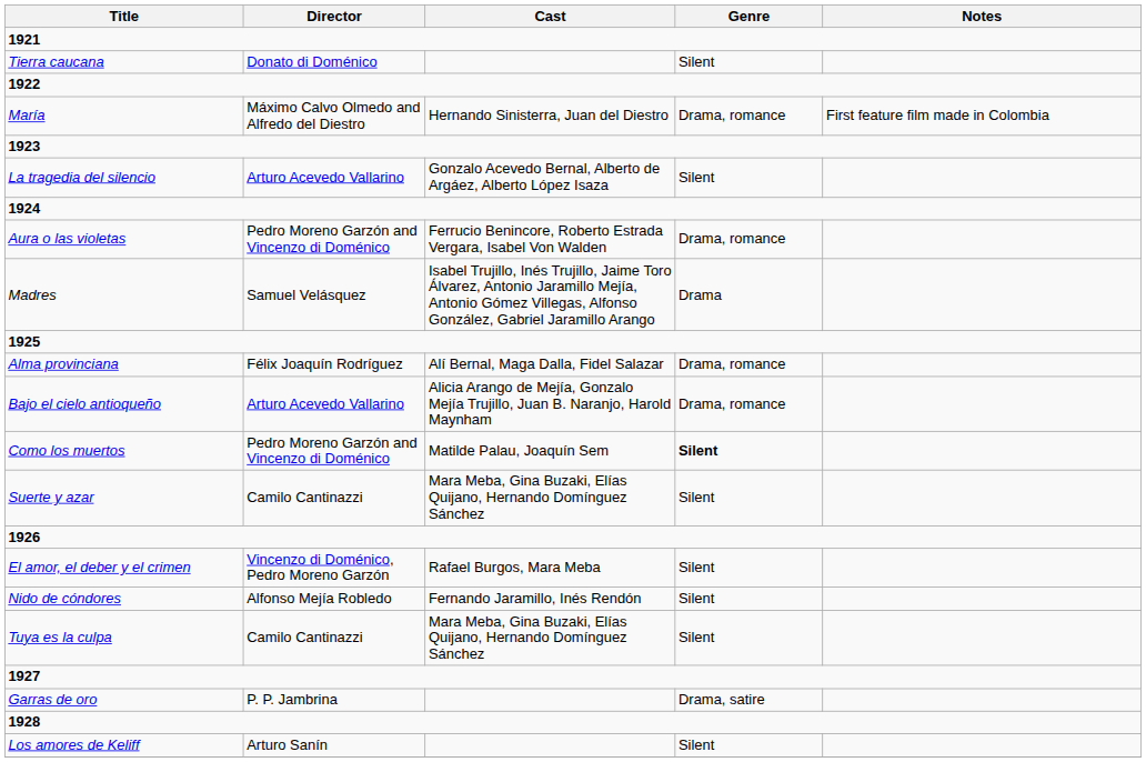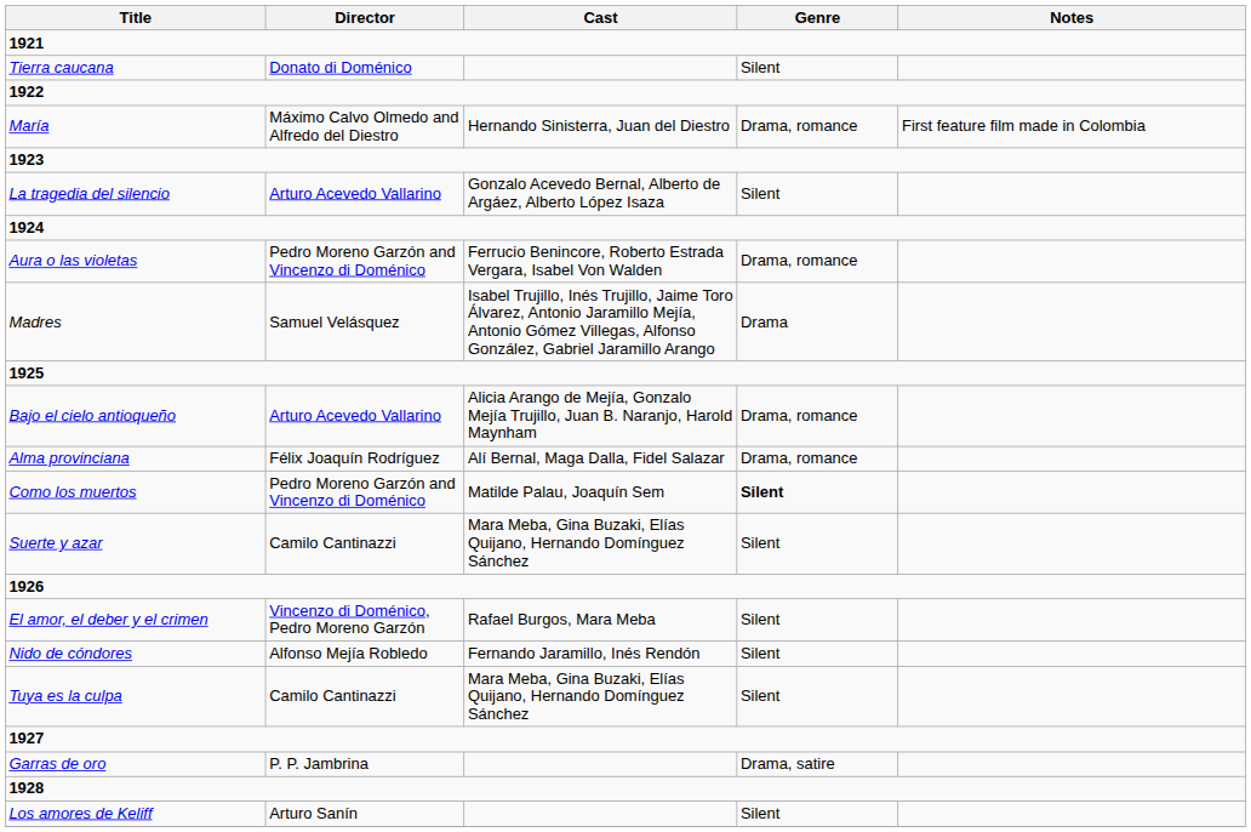rows swapped: Bajo el cielo antioqueño <-> Alma provinciana
